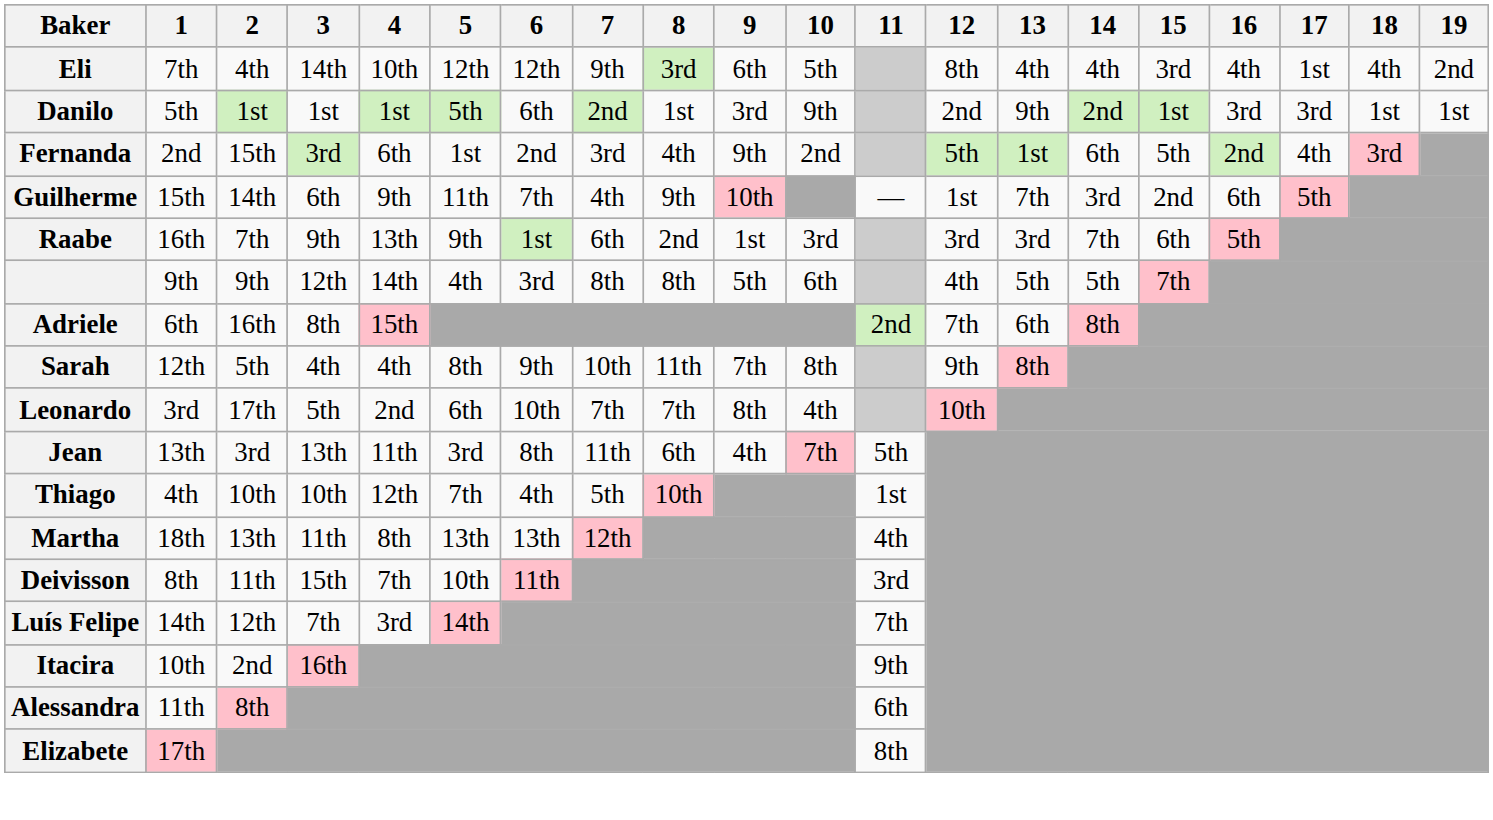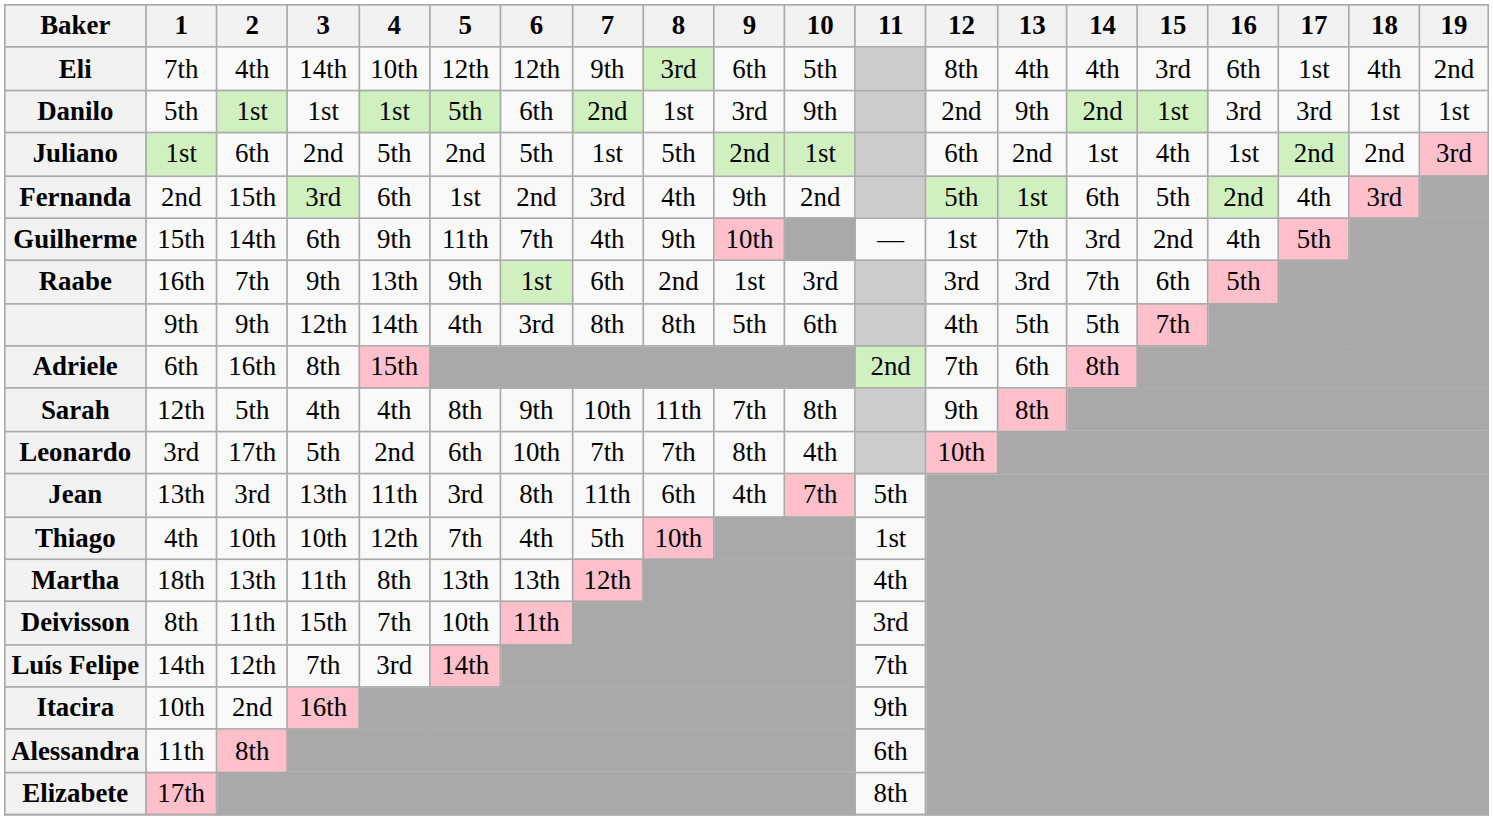Eli | 16: 4th -> 6th
+ row: Juliano | 1st | 6th | 2nd | 5th | 2nd | 5th | 1st | 5th | 2nd | 1st | 6th | 2nd | 1st | 4th | 1st | 2nd | 2nd | 3rd
Guilherme | 16: 6th -> 4th
